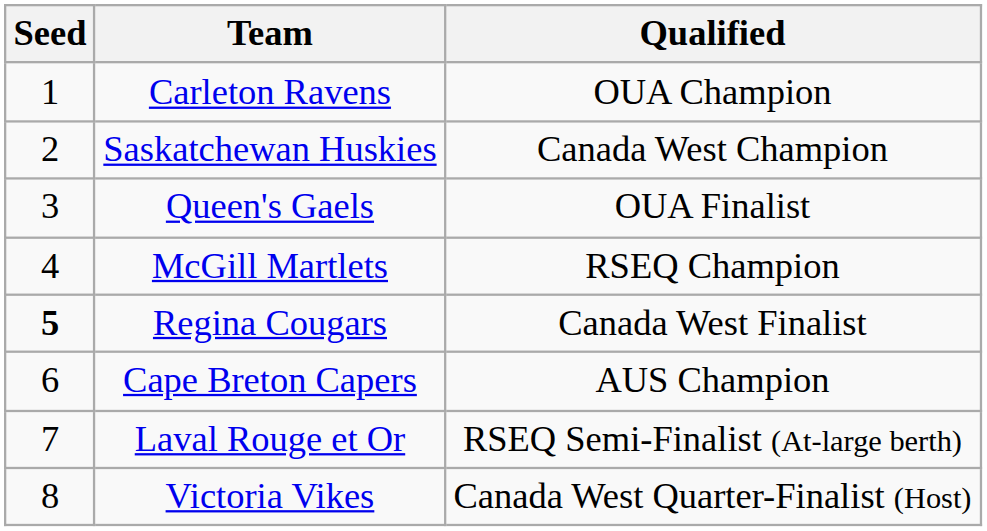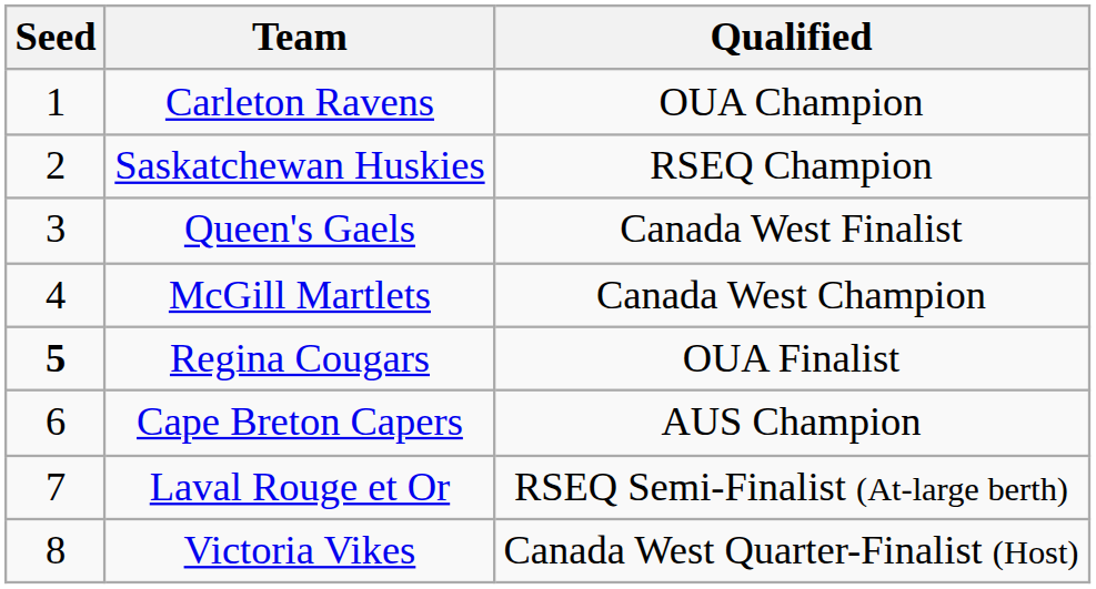Saskatchewan Huskies | Qualified: Canada West Champion -> RSEQ Champion
Queen's Gaels | Qualified: OUA Finalist -> Canada West Finalist
McGill Martlets | Qualified: RSEQ Champion -> Canada West Champion
Regina Cougars | Qualified: Canada West Finalist -> OUA Finalist
